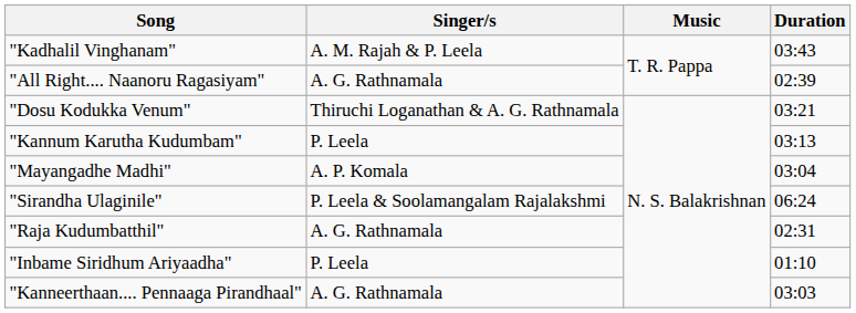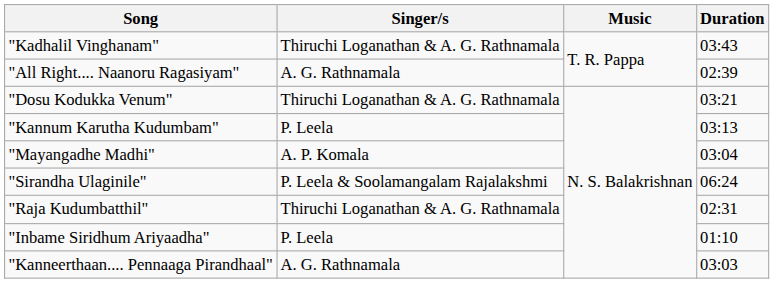"Kadhalil Vinghanam" | Singer/s: A. M. Rajah & P. Leela -> Thiruchi Loganathan & A. G. Rathnamala
"Raja Kudumbatthil" | Singer/s: A. G. Rathnamala -> Thiruchi Loganathan & A. G. Rathnamala
